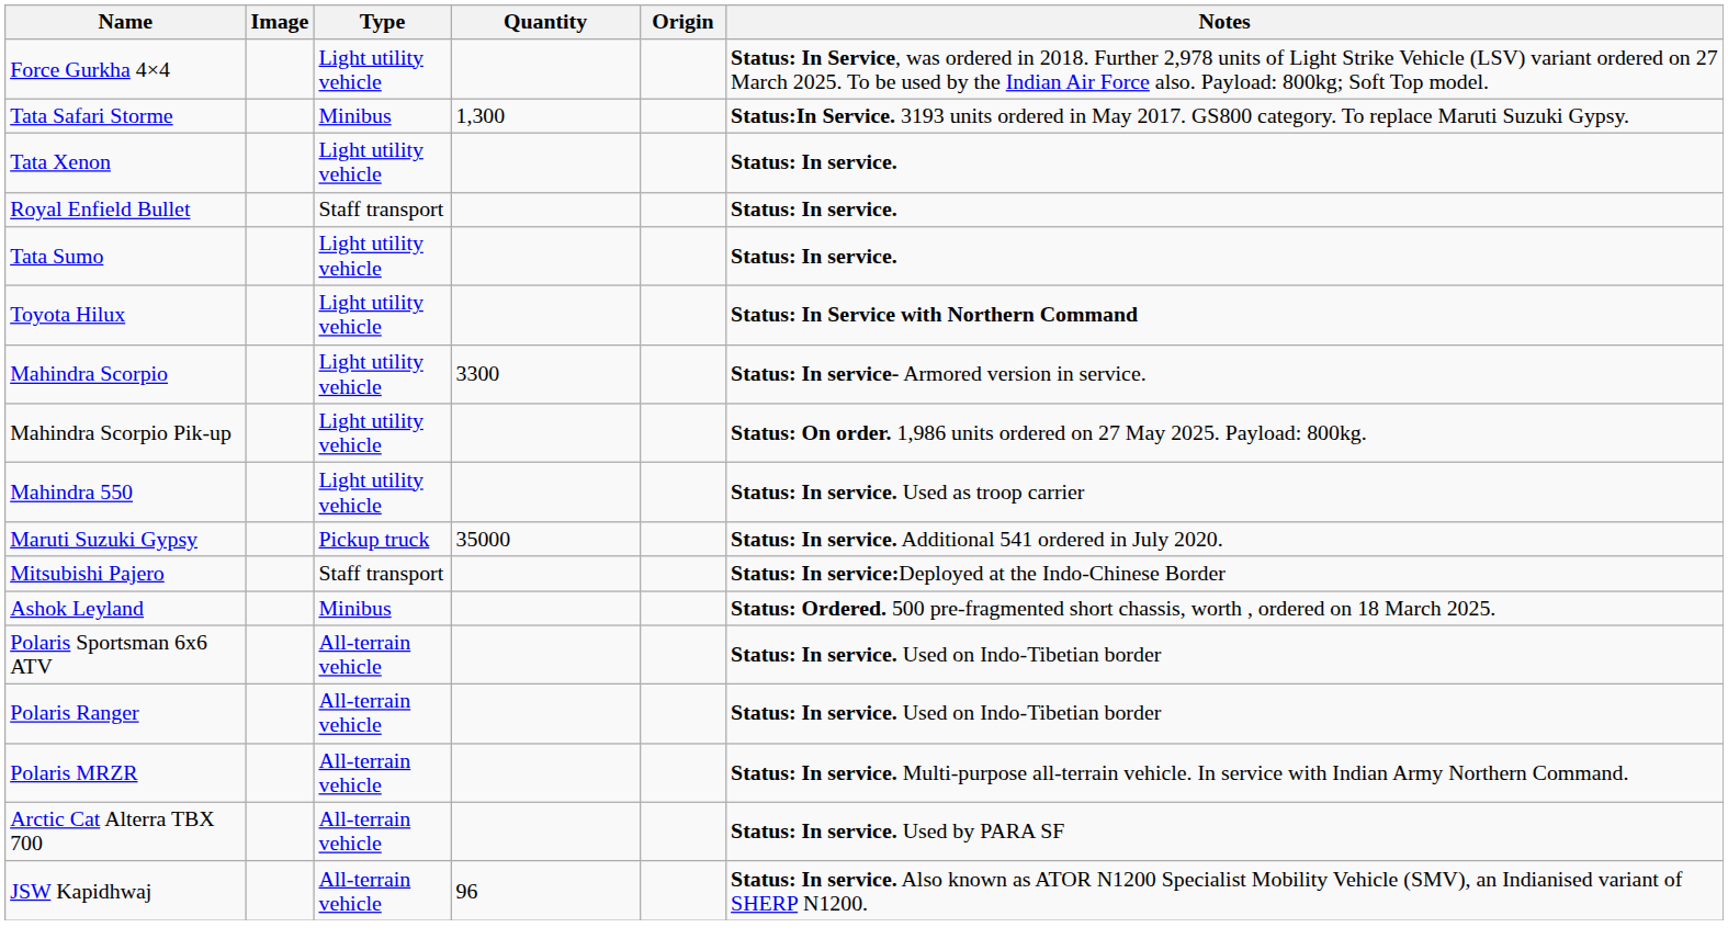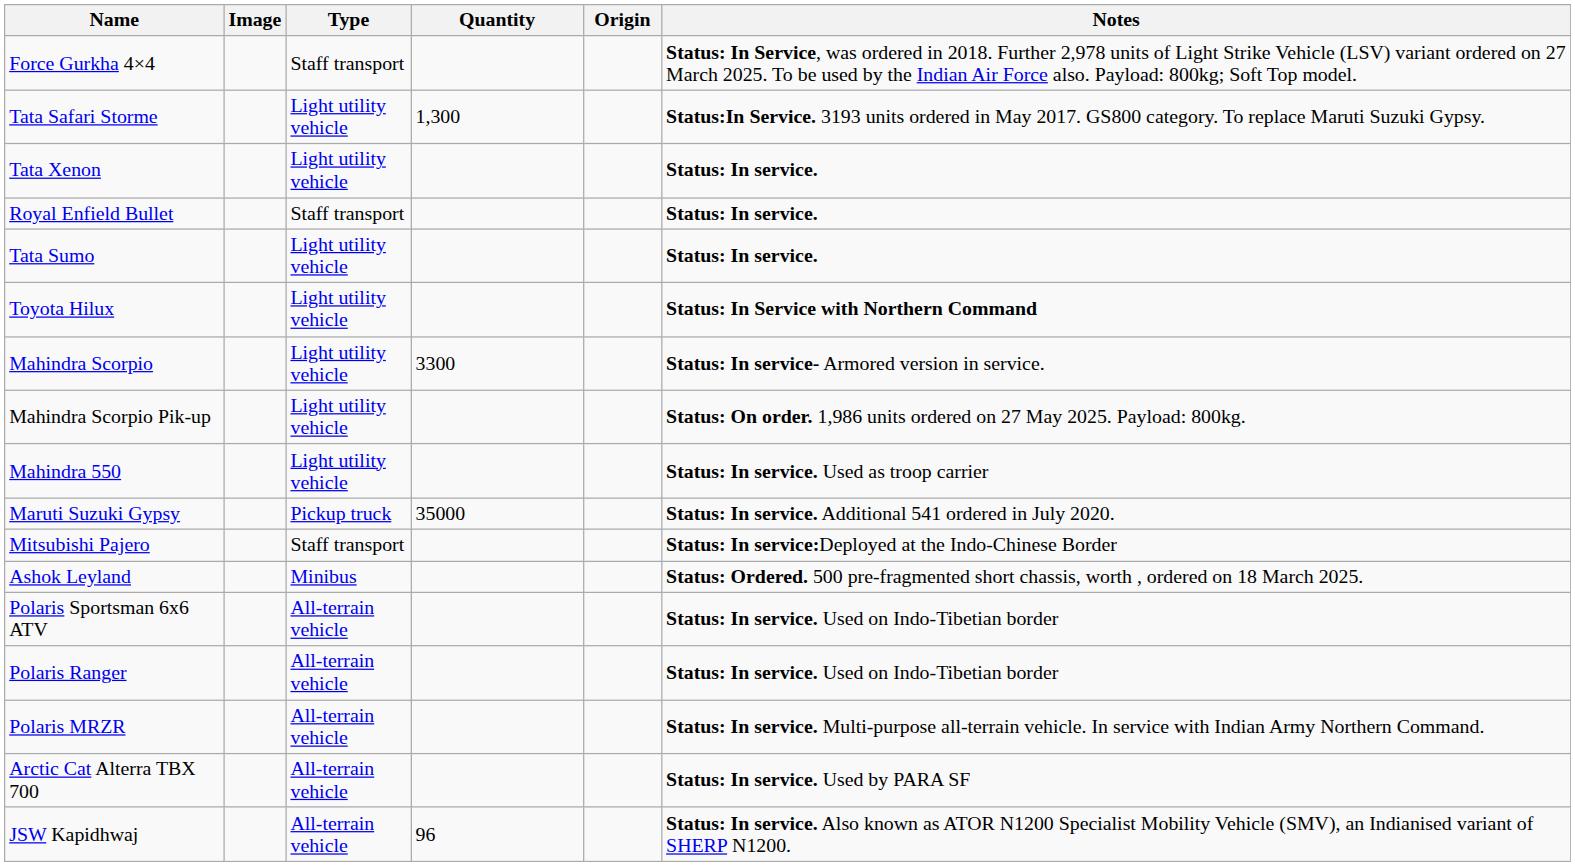Force Gurkha 4×4 | Type: Light utility vehicle -> Staff transport
Tata Safari Storme | Type: Minibus -> Light utility vehicle
